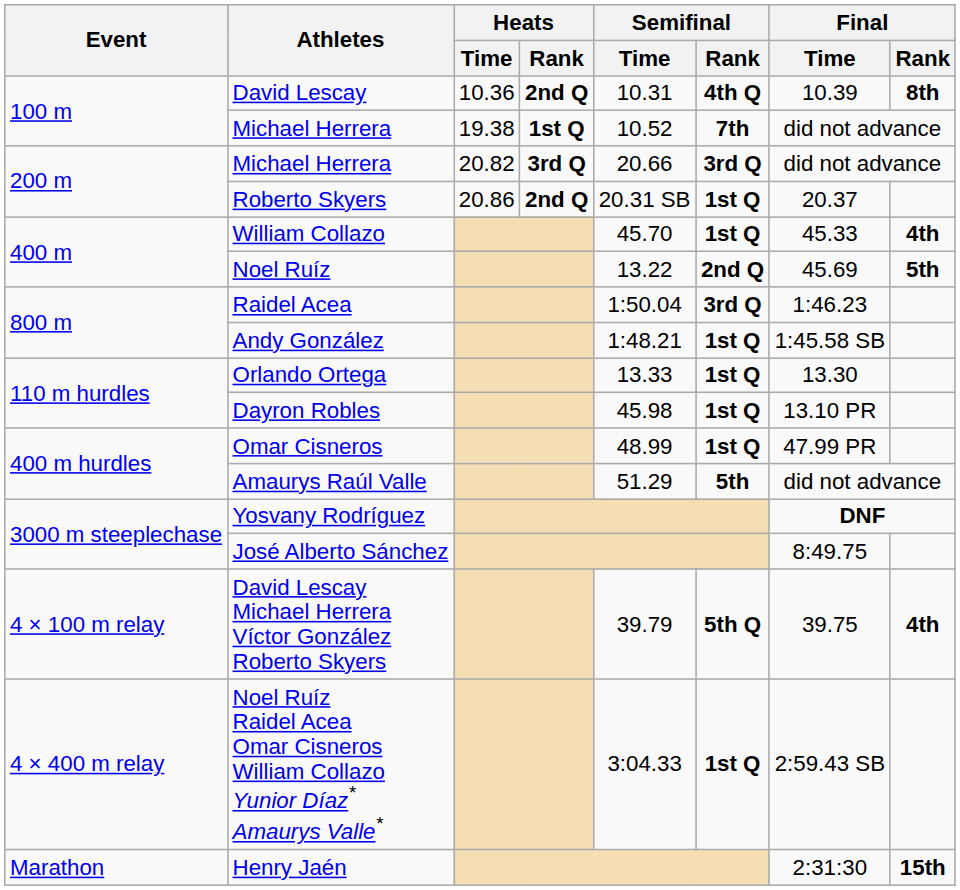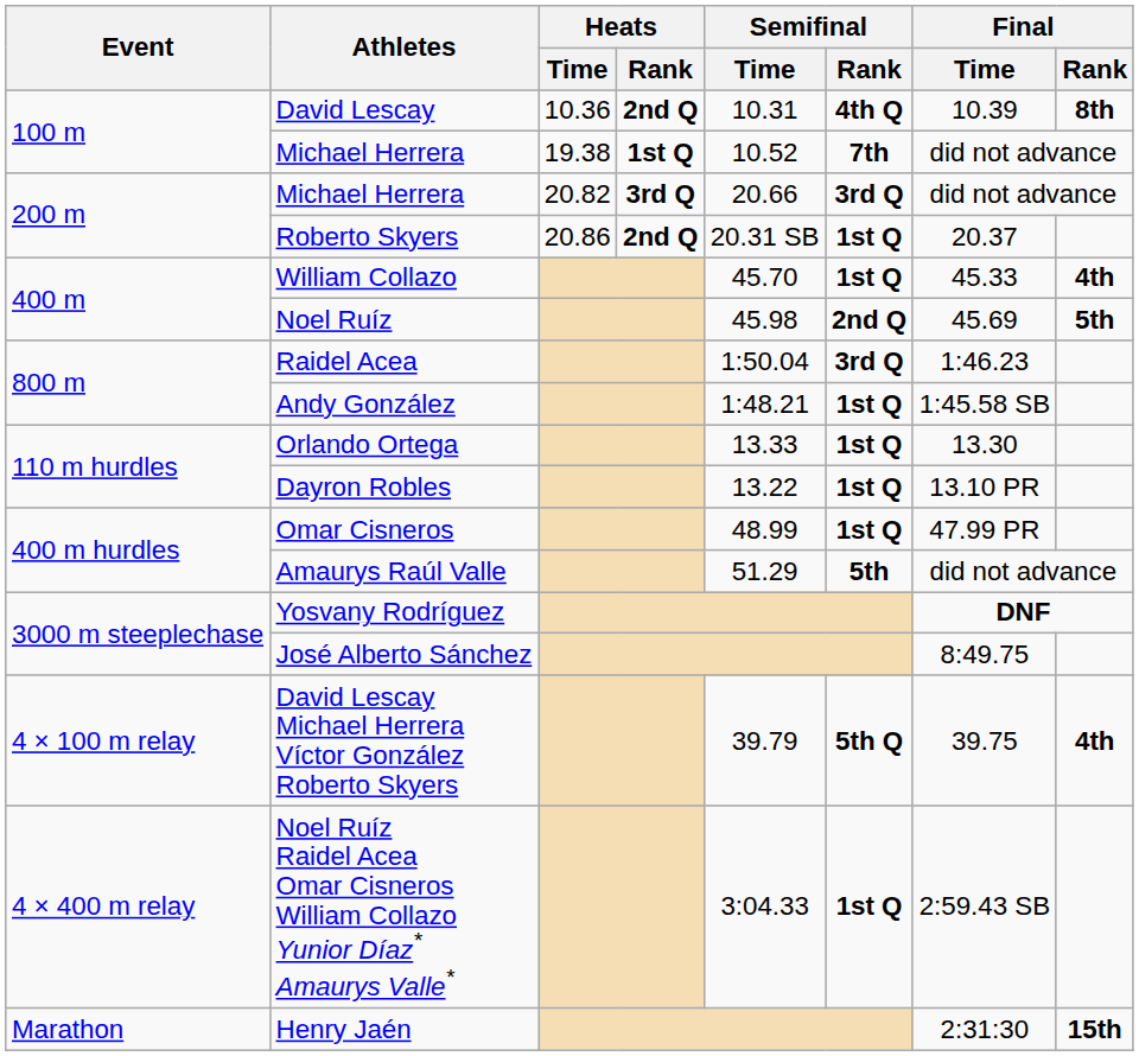Noel Ruíz | Semifinal / Time: 13.22 -> 45.98
Dayron Robles | Semifinal / Time: 45.98 -> 13.22
